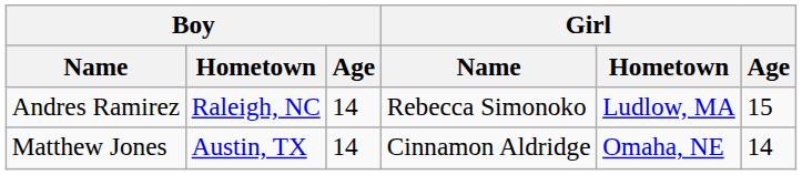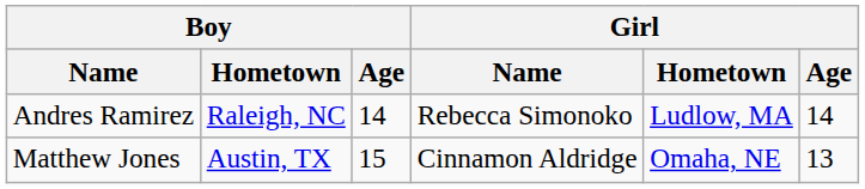Andres Ramirez | Girl / Age: 15 -> 14
Matthew Jones | Boy / Age: 14 -> 15
Matthew Jones | Girl / Age: 14 -> 13
